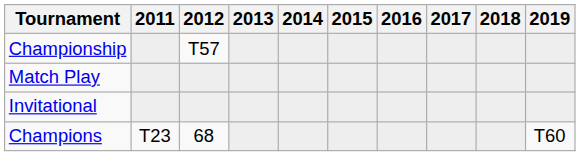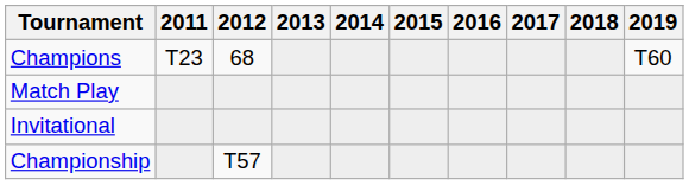rows swapped: Championship <-> Champions
